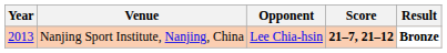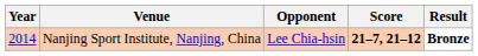Nanjing Sport Institute, Nanjing, China | Year: 2013 -> 2014
